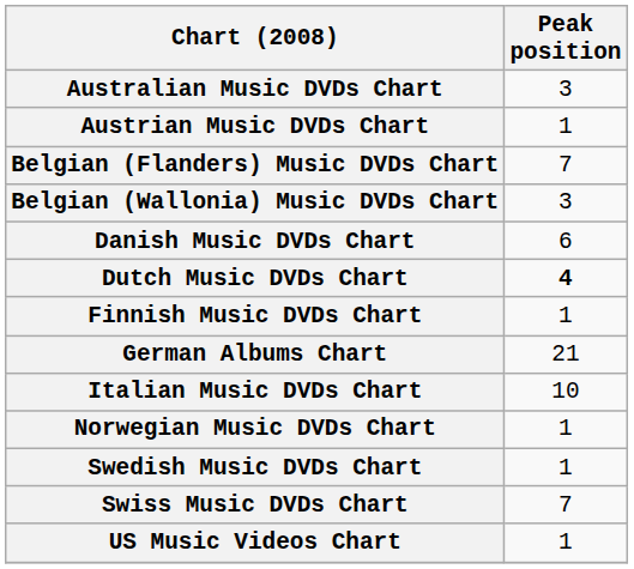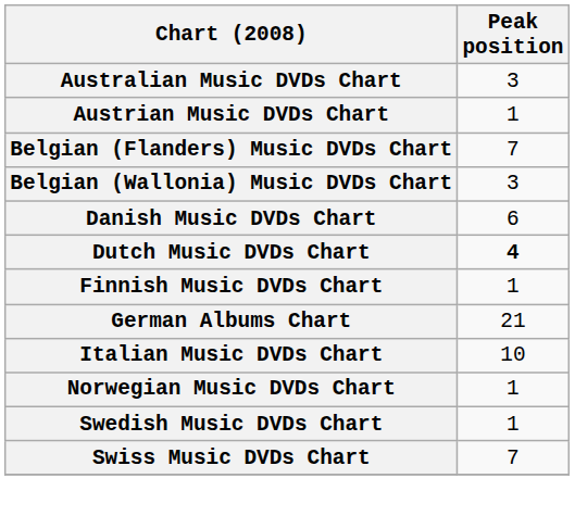- row: US Music Videos Chart | 1
